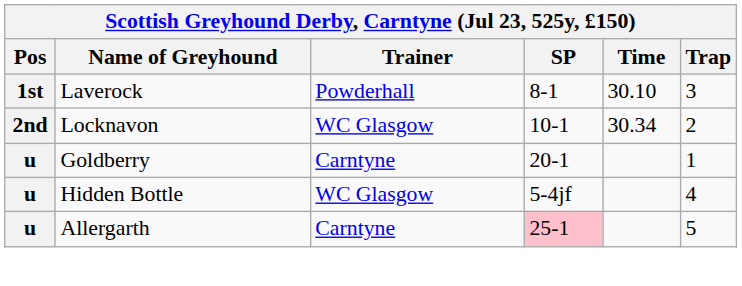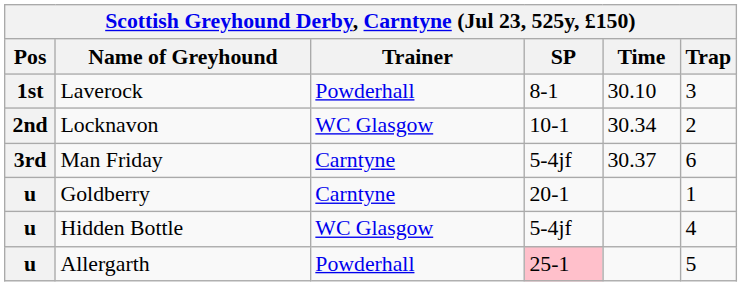+ row: 3rd | Man Friday | Carntyne | 5-4jf | 30.37 | 6
Allergarth | Trainer: Carntyne -> Powderhall
